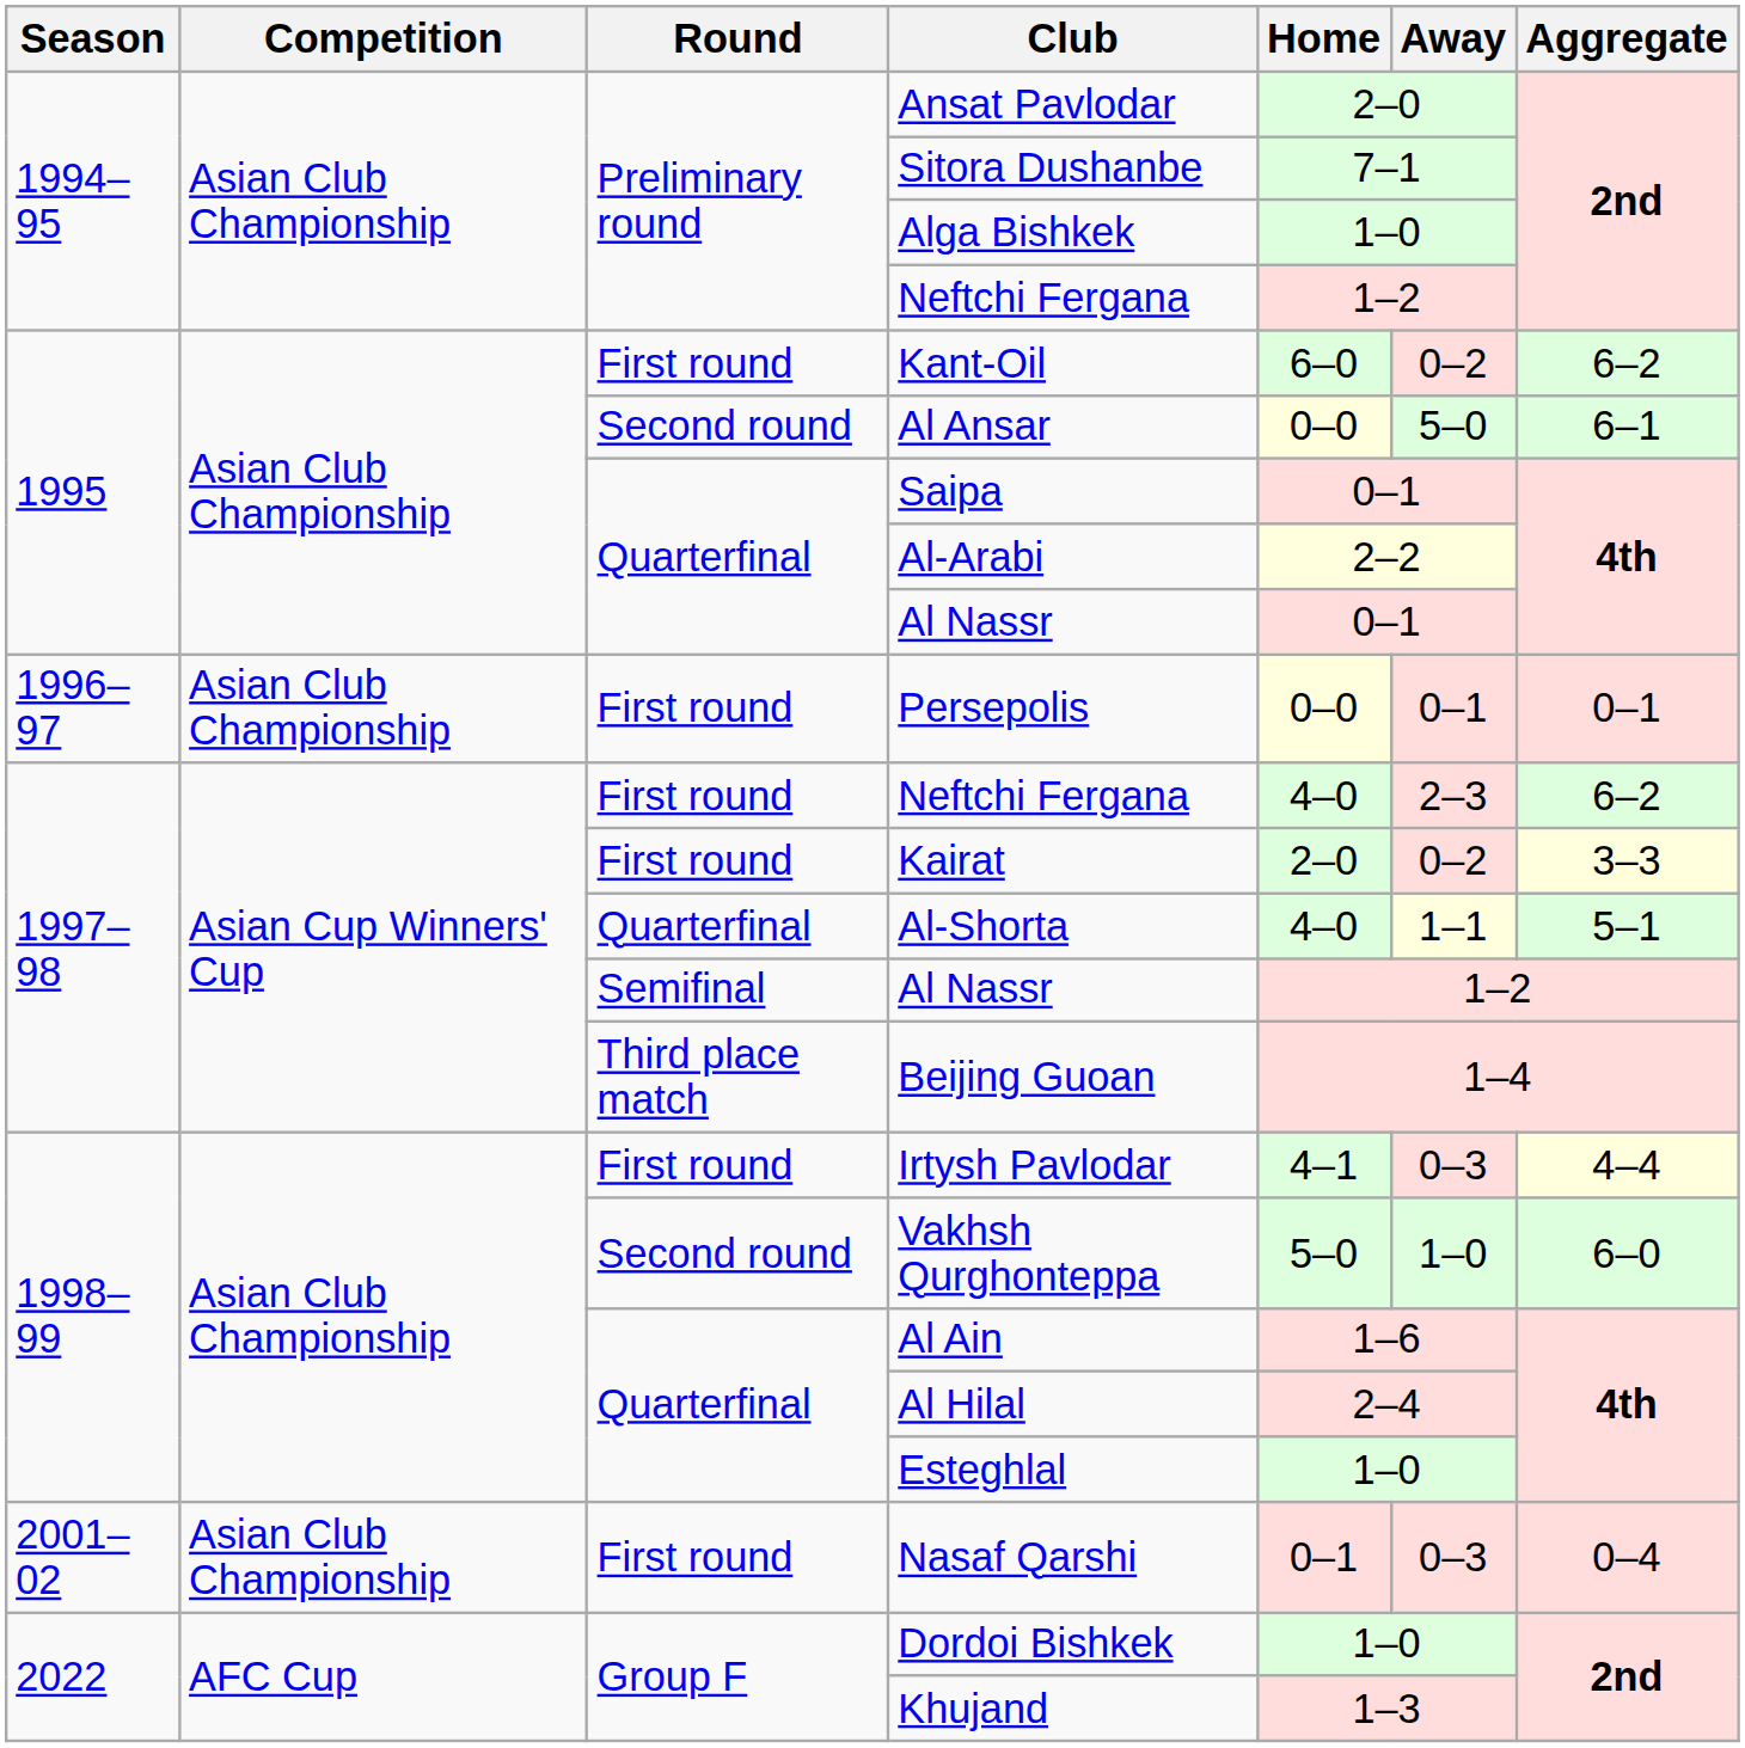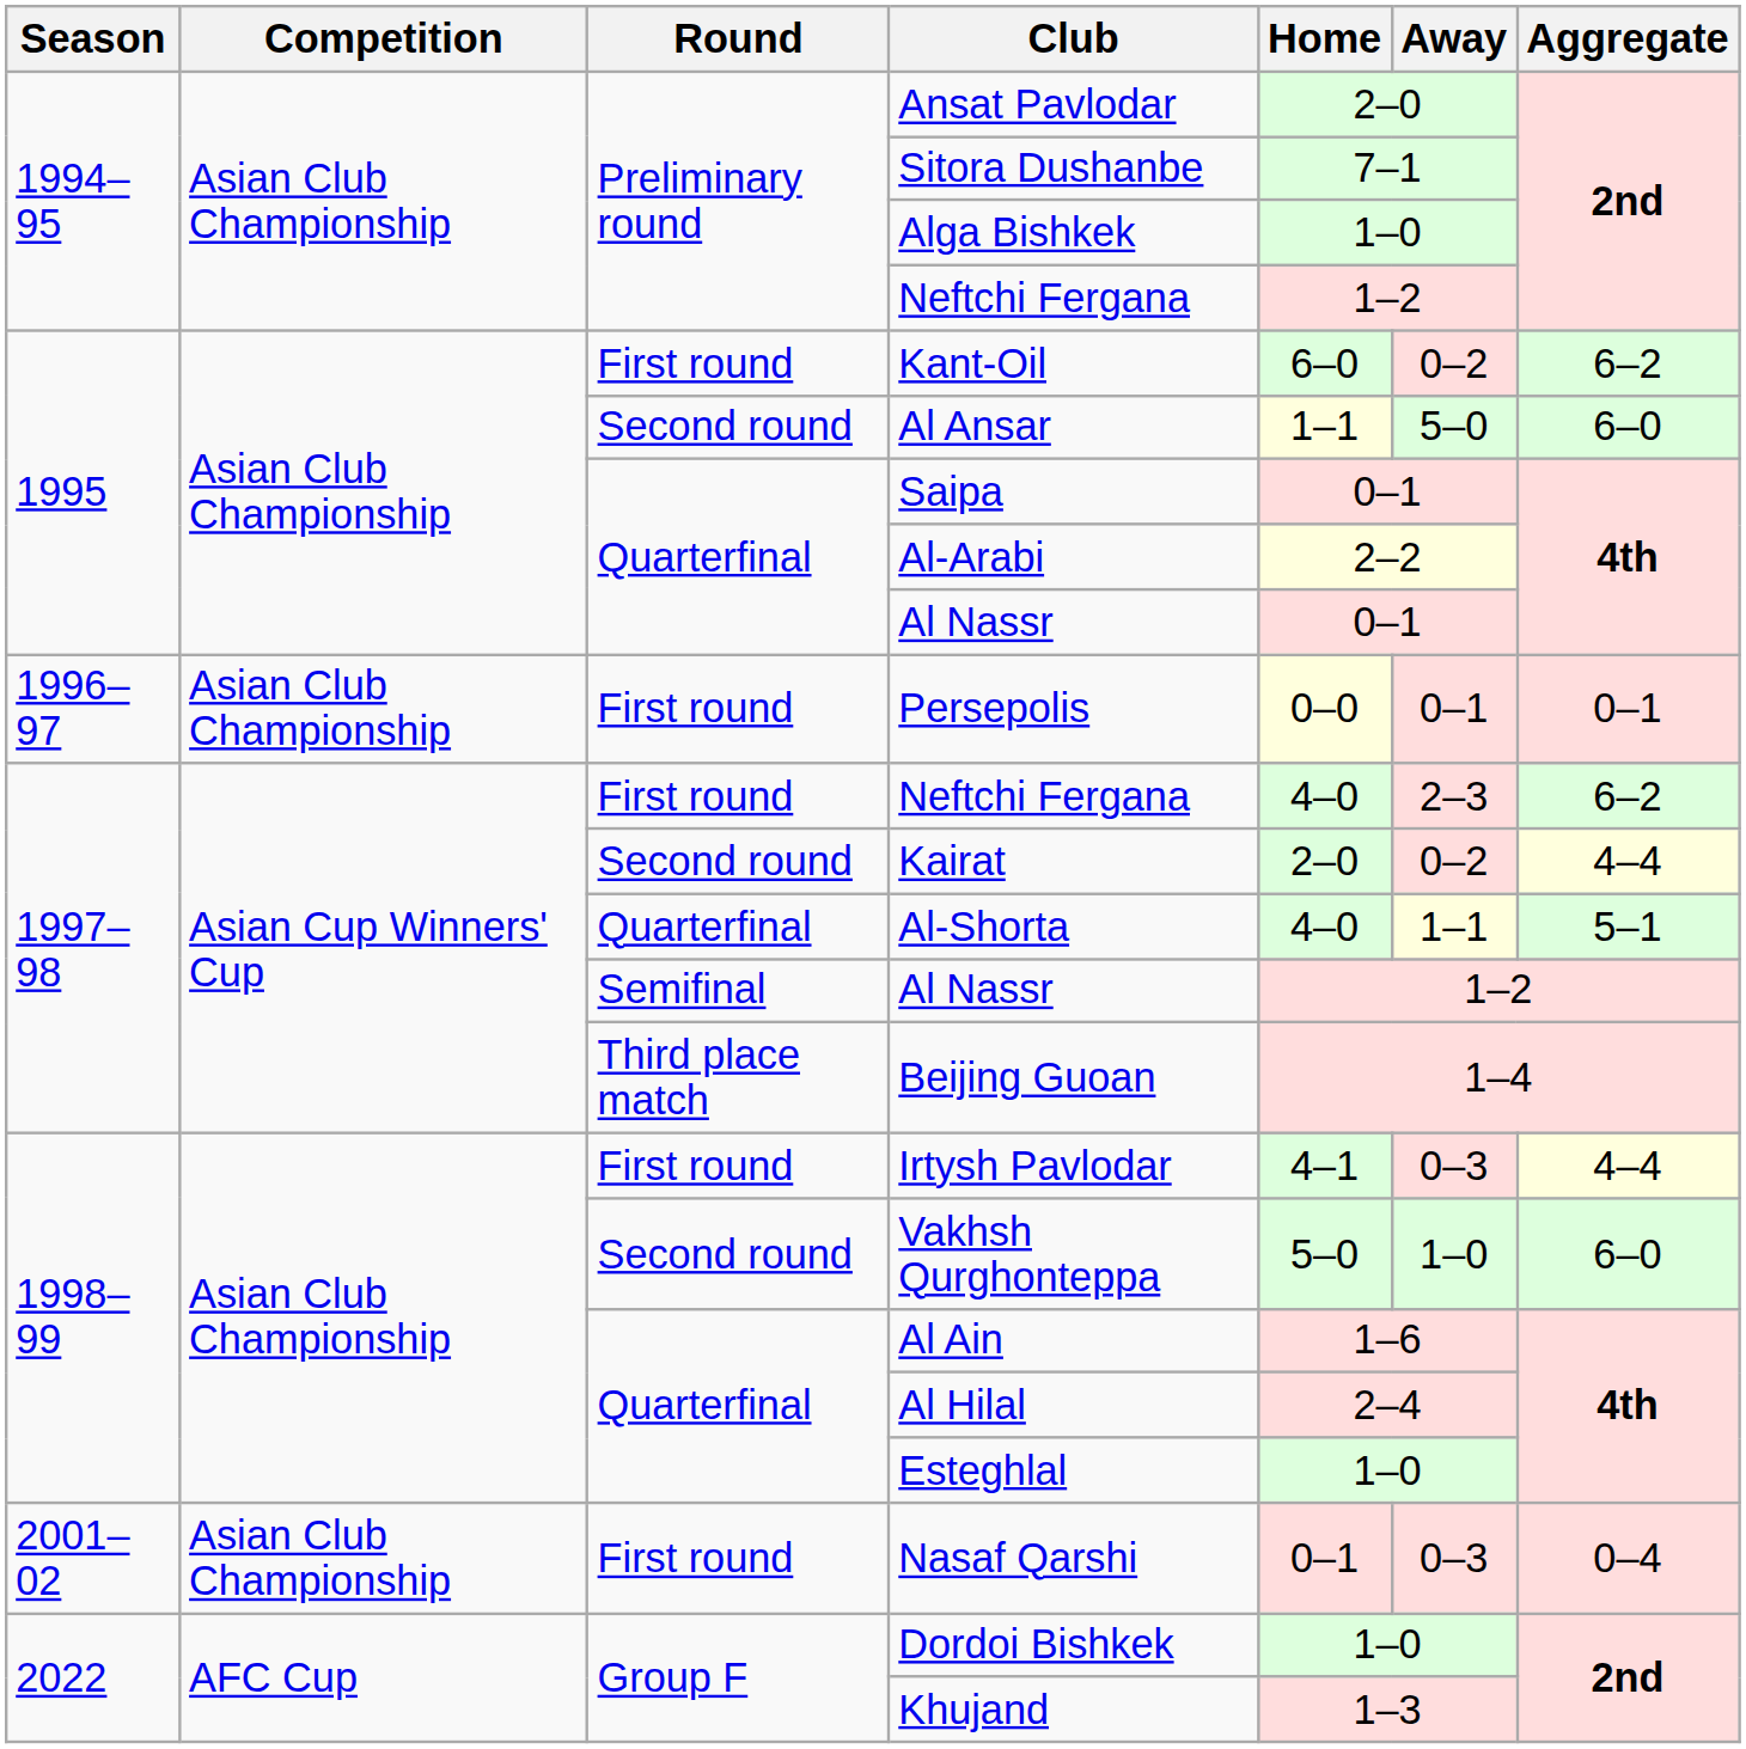Al Ansar | Home: 0–0 -> 1–1
Al Ansar | Aggregate: 6–1 -> 6–0
Kairat | Round: First round -> Second round
Kairat | Aggregate: 3–3 -> 4–4
